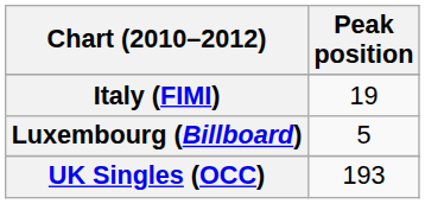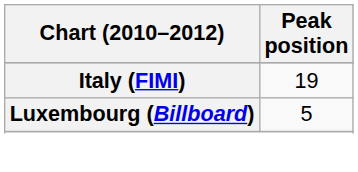- row: UK Singles (OCC) | 193
